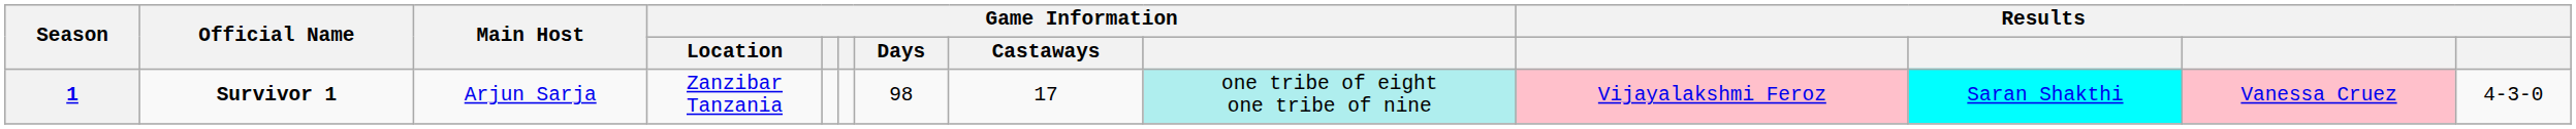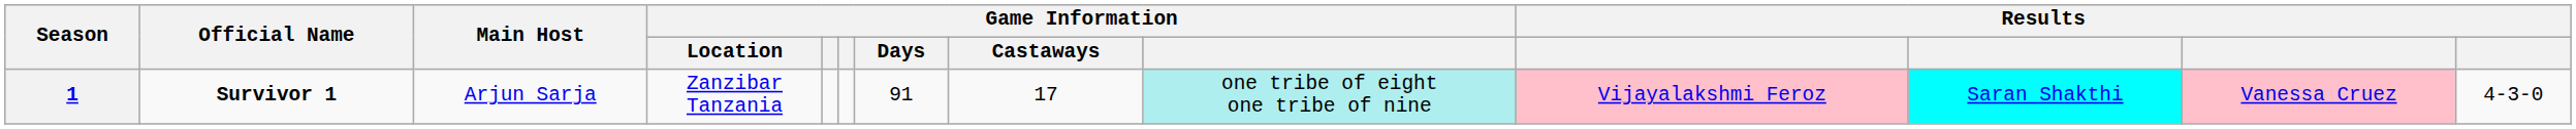1 | Game Information / Days: 98 -> 91
